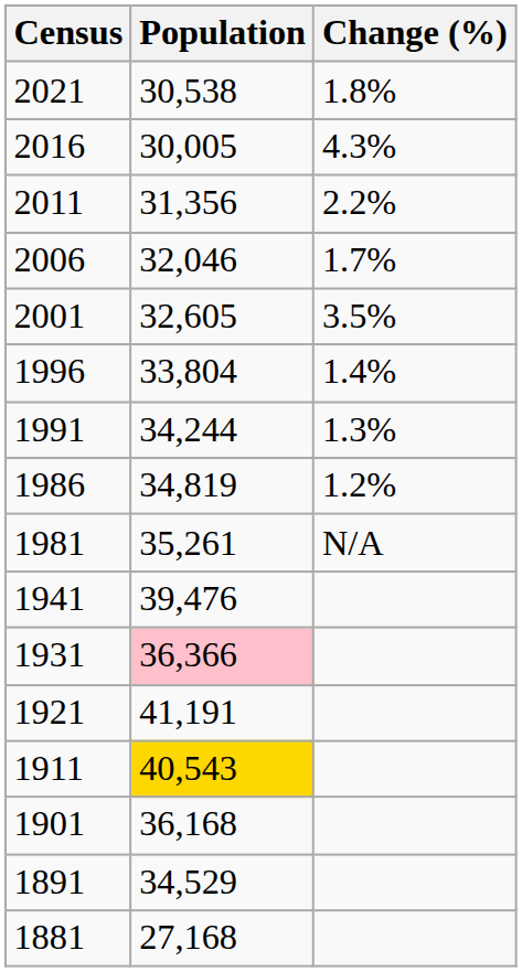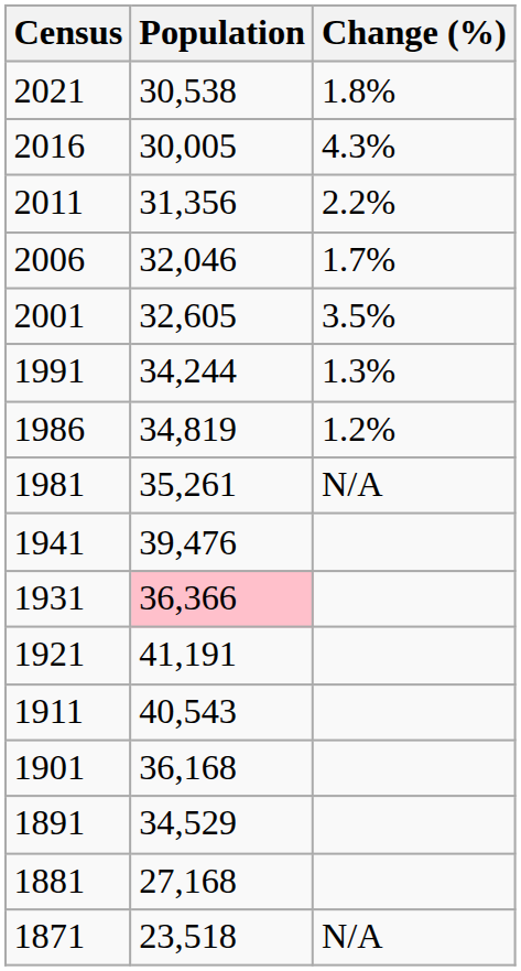- row: 1996 | 33,804 | 1.4%
1911 | Population: gold background -> no background
+ row: 1871 | 23,518 | N/A
